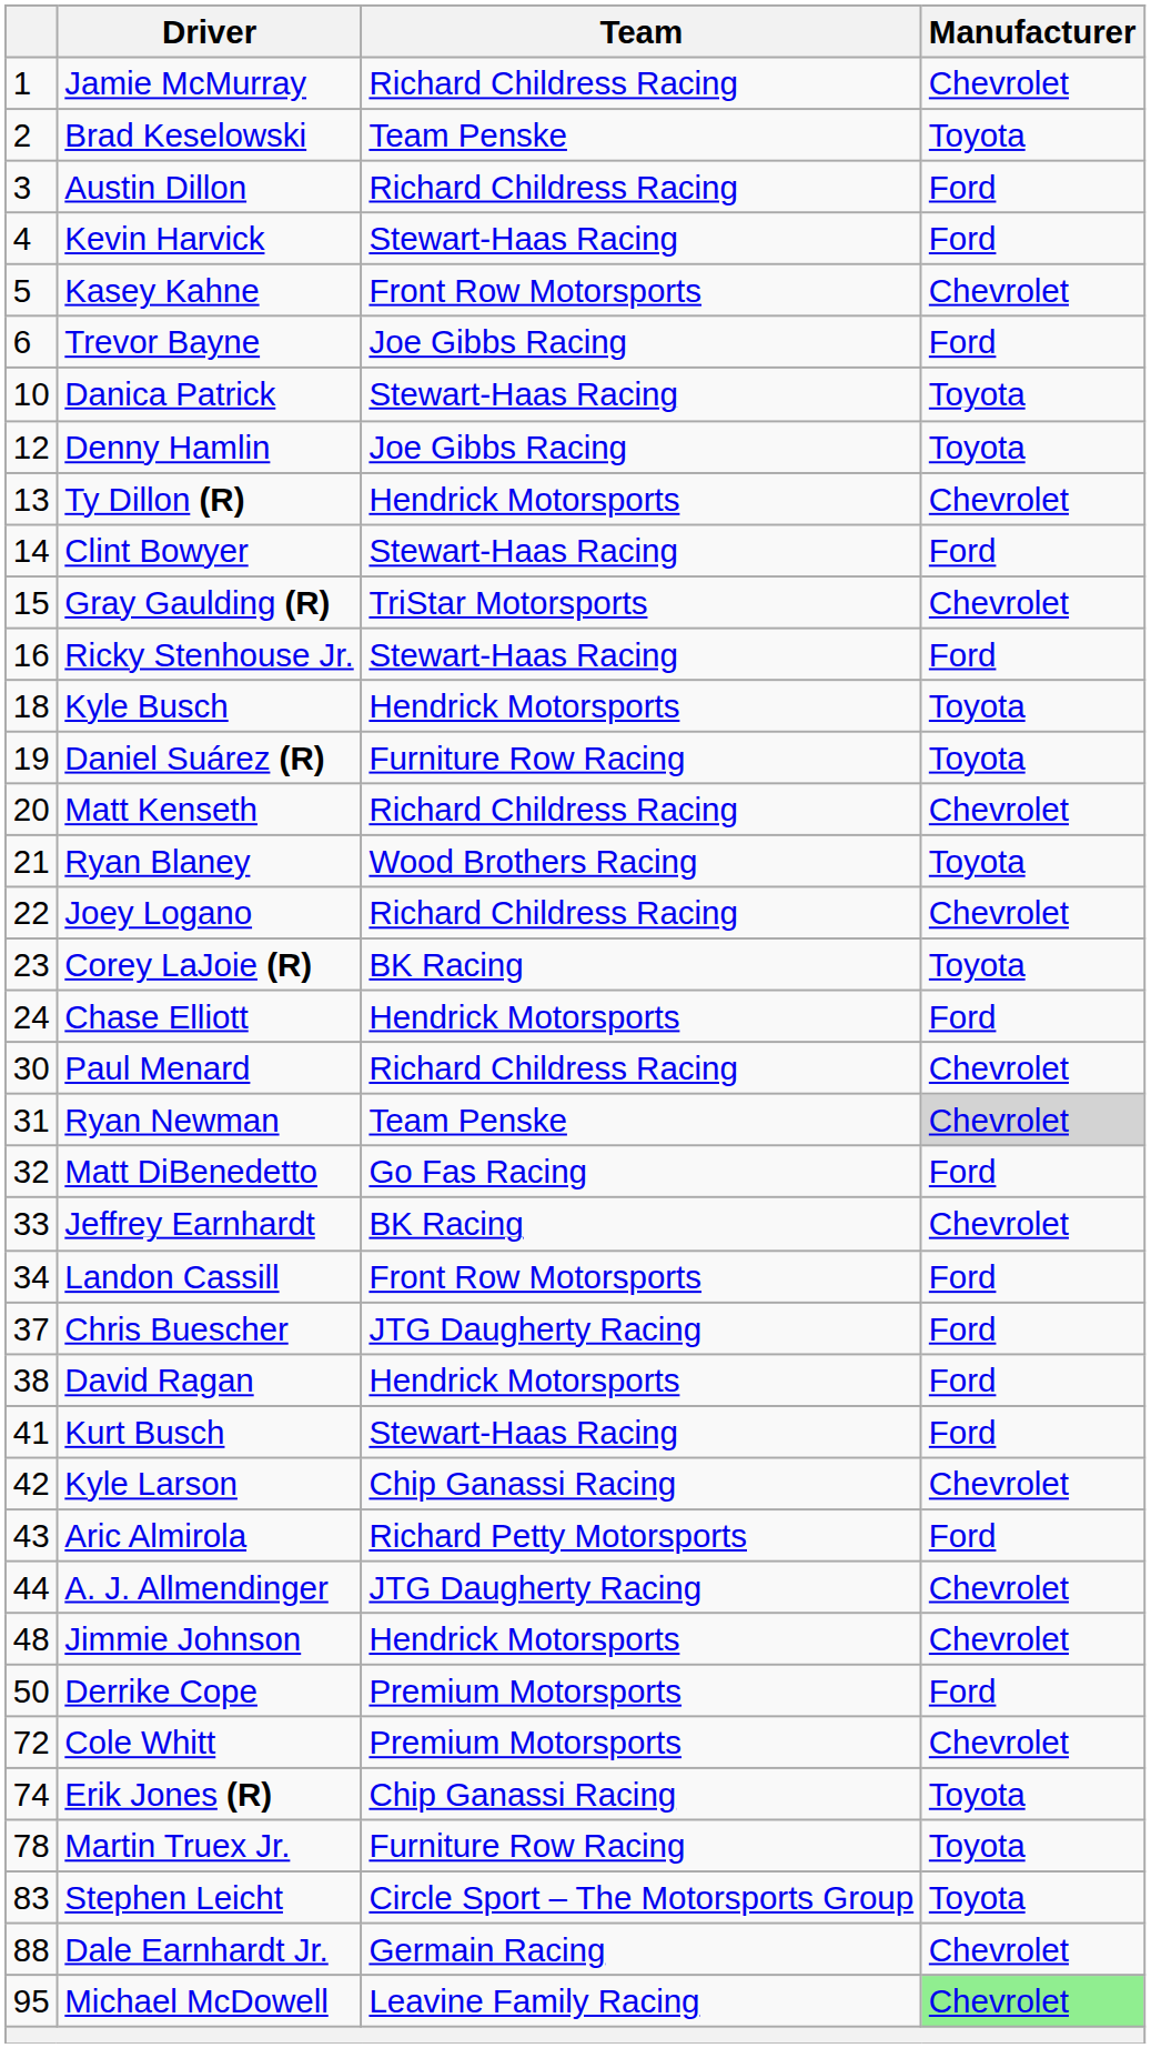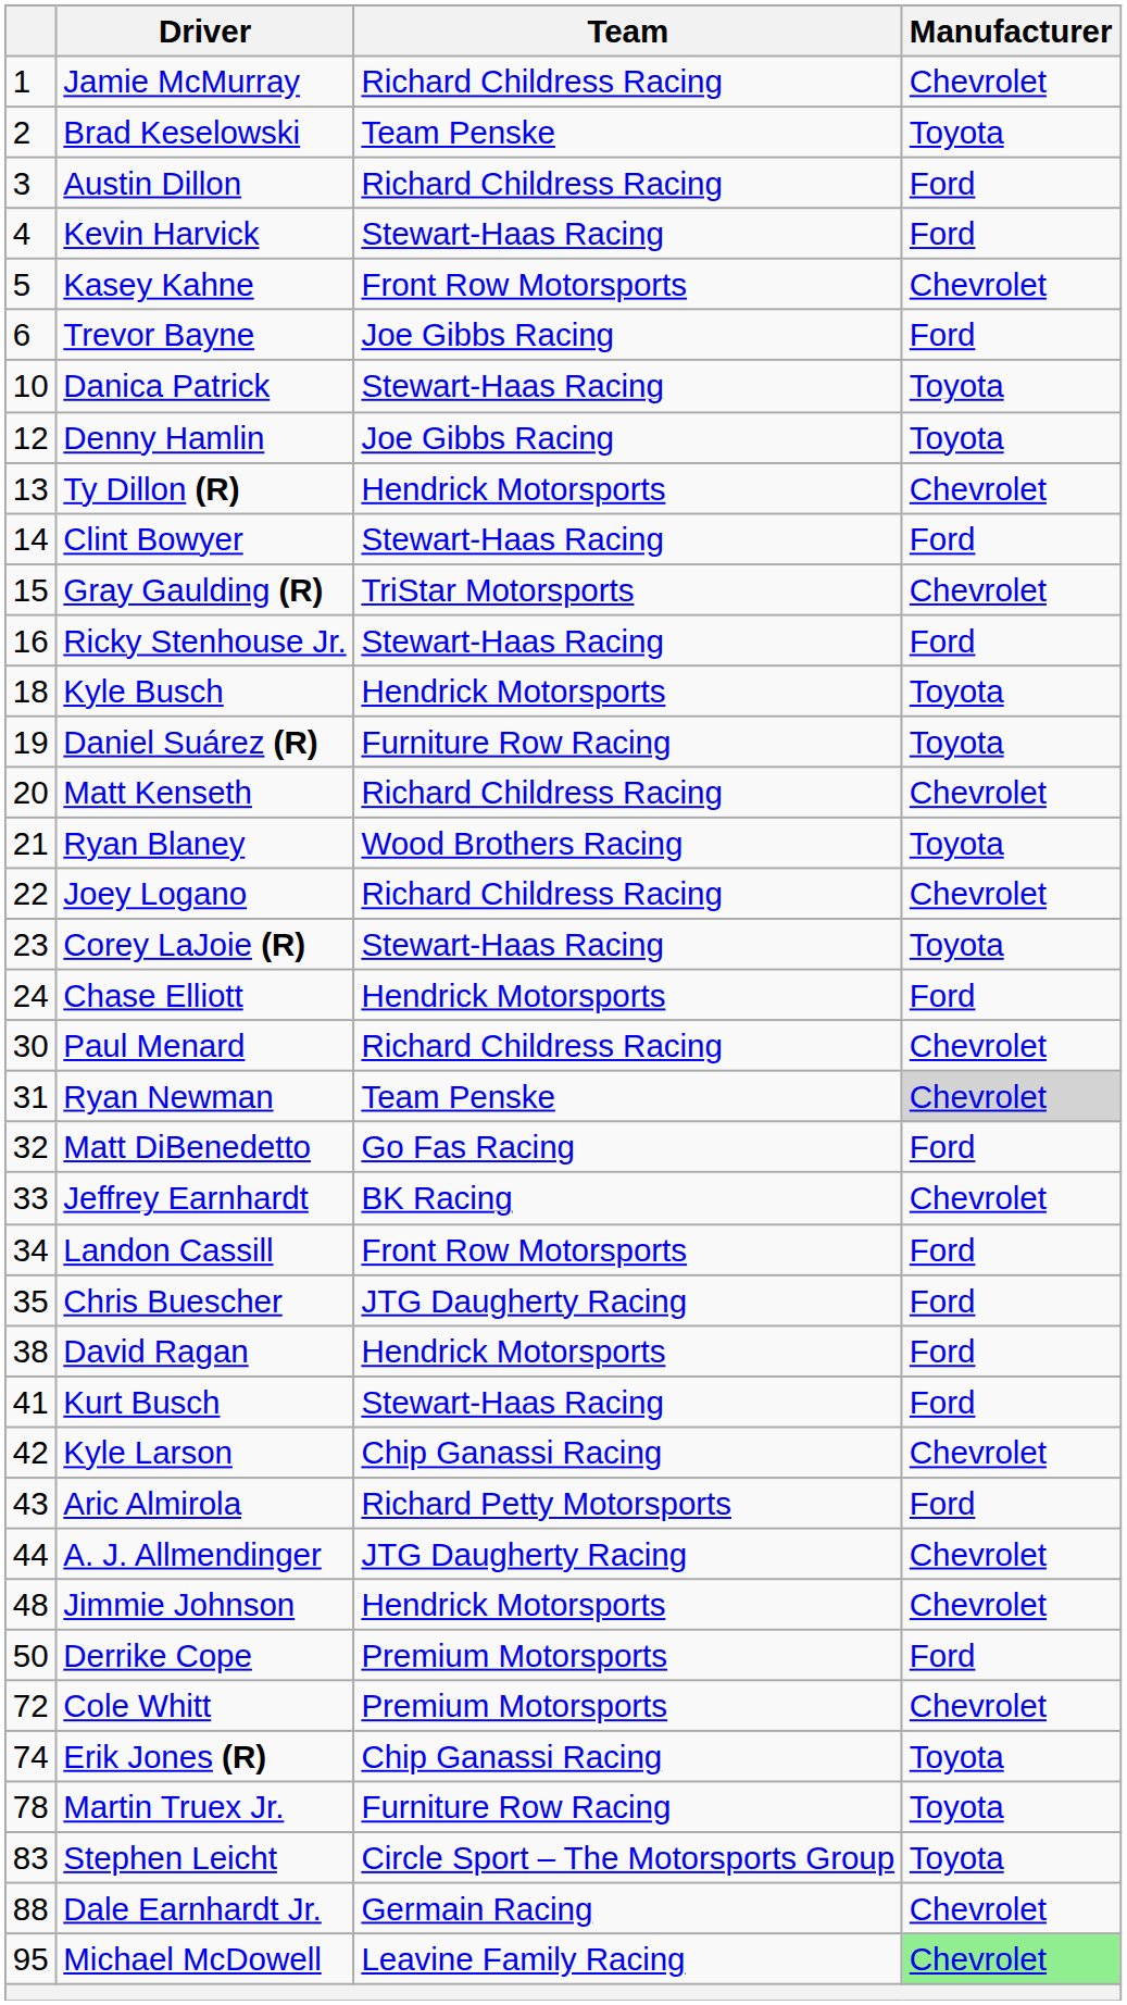Corey LaJoie (R) | Team: BK Racing -> Stewart-Haas Racing
Chris Buescher | column 1: 37 -> 35
